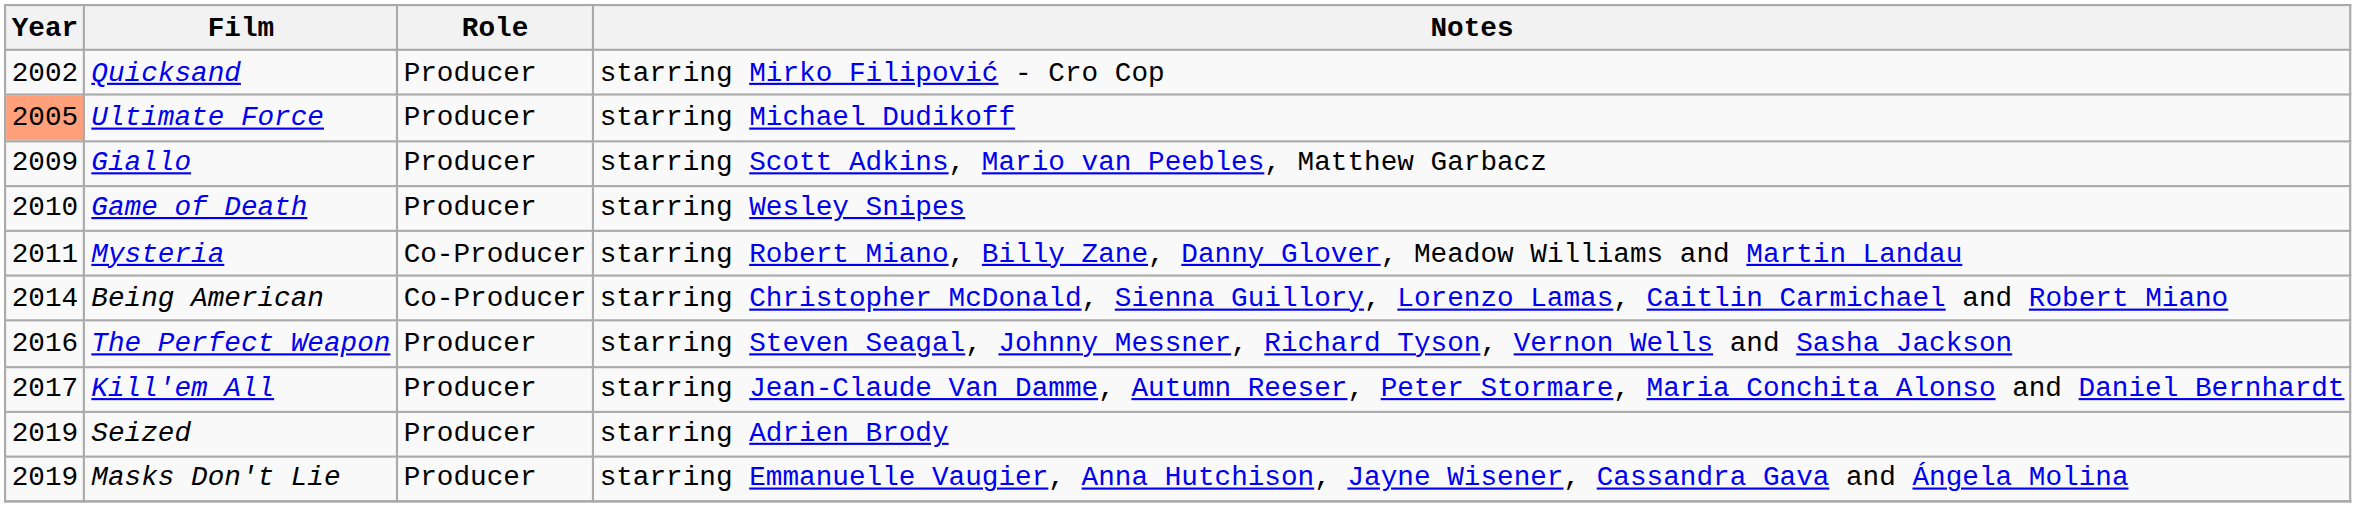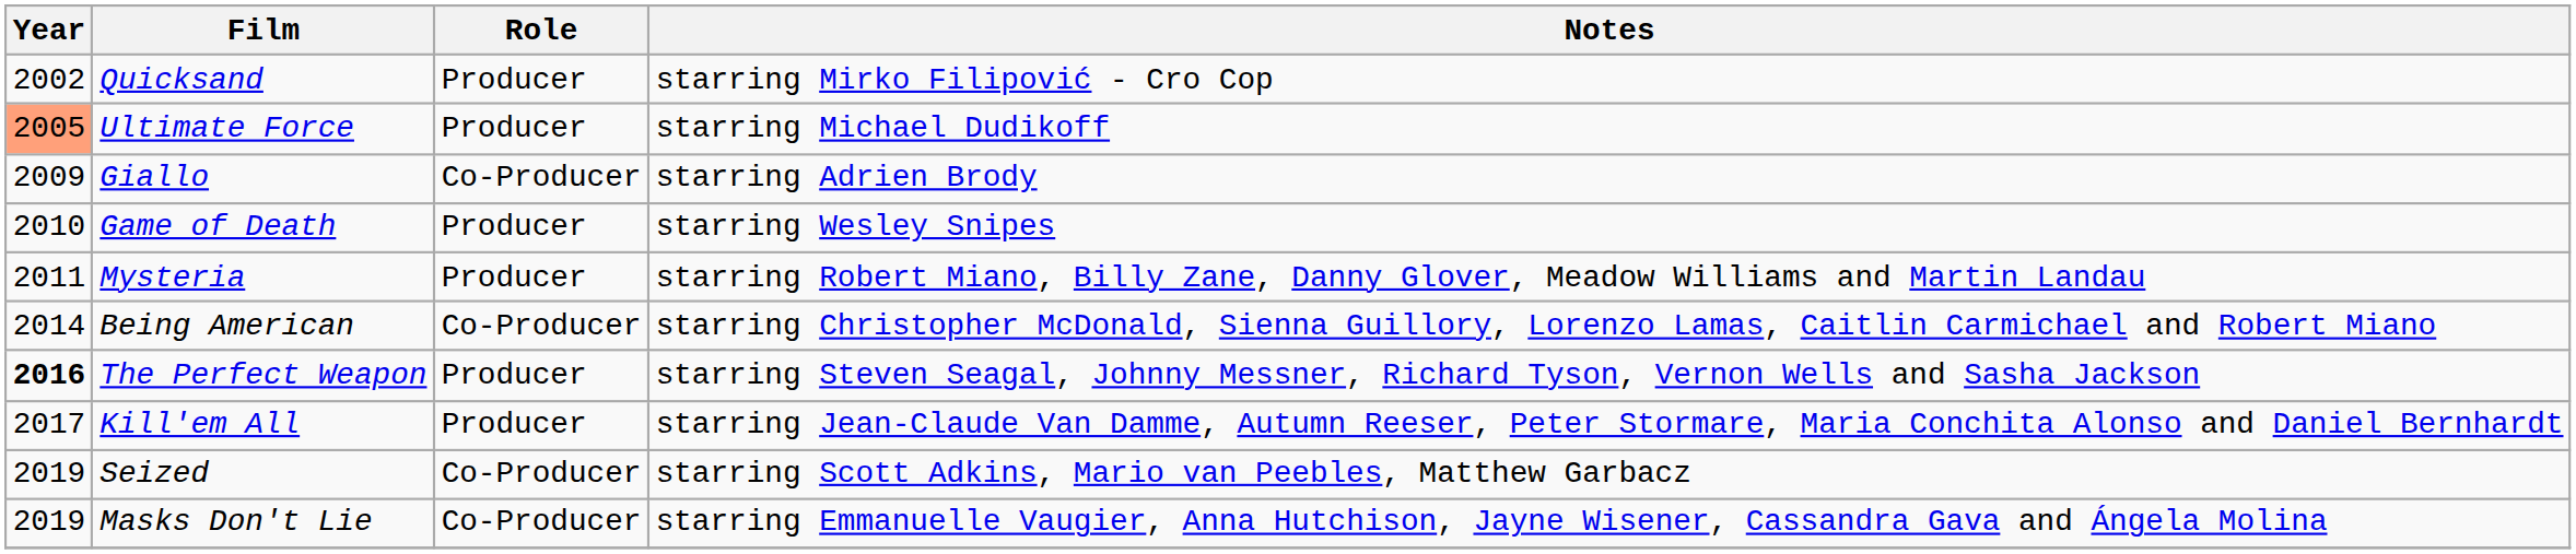Giallo | Role: Producer -> Co-Producer
Giallo | Notes: starring Scott Adkins, Mario van Peebles, Matthew Garbacz -> starring Adrien Brody
Mysteria | Role: Co-Producer -> Producer
The Perfect Weapon | Year: normal -> bold
Seized | Role: Producer -> Co-Producer
Seized | Notes: starring Adrien Brody -> starring Scott Adkins, Mario van Peebles, Matthew Garbacz
Masks Don't Lie | Role: Producer -> Co-Producer
